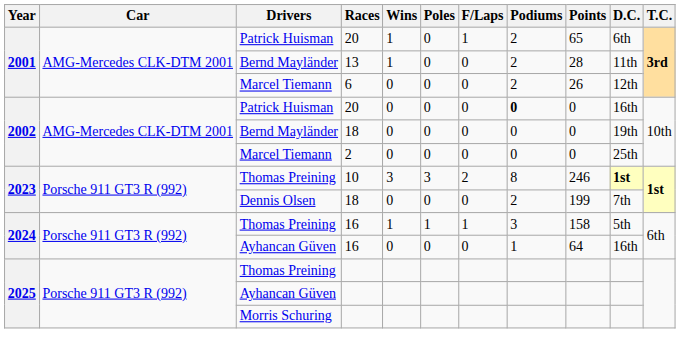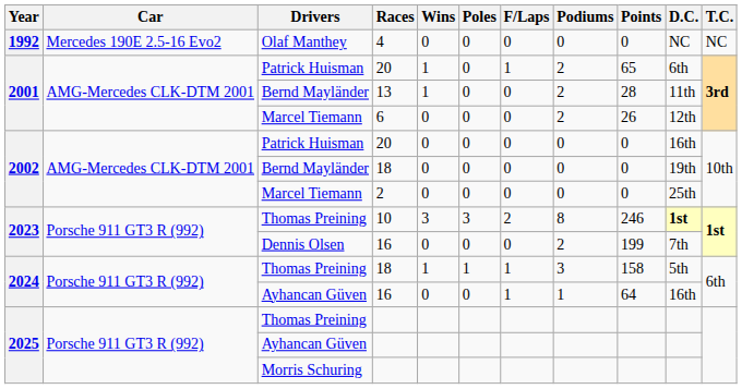+ row: 1992 | Mercedes 190E 2.5-16 Evo2 | Olaf Manthey | 4 | 0 | 0 | 0 | 0 | 0 | NC | NC
2002 / Patrick Huisman | Podiums: bold -> normal
Dennis Olsen | Races: 18 -> 16
2024 / Thomas Preining | Races: 16 -> 18
2024 / Ayhancan Güven | F/Laps: 0 -> 1
